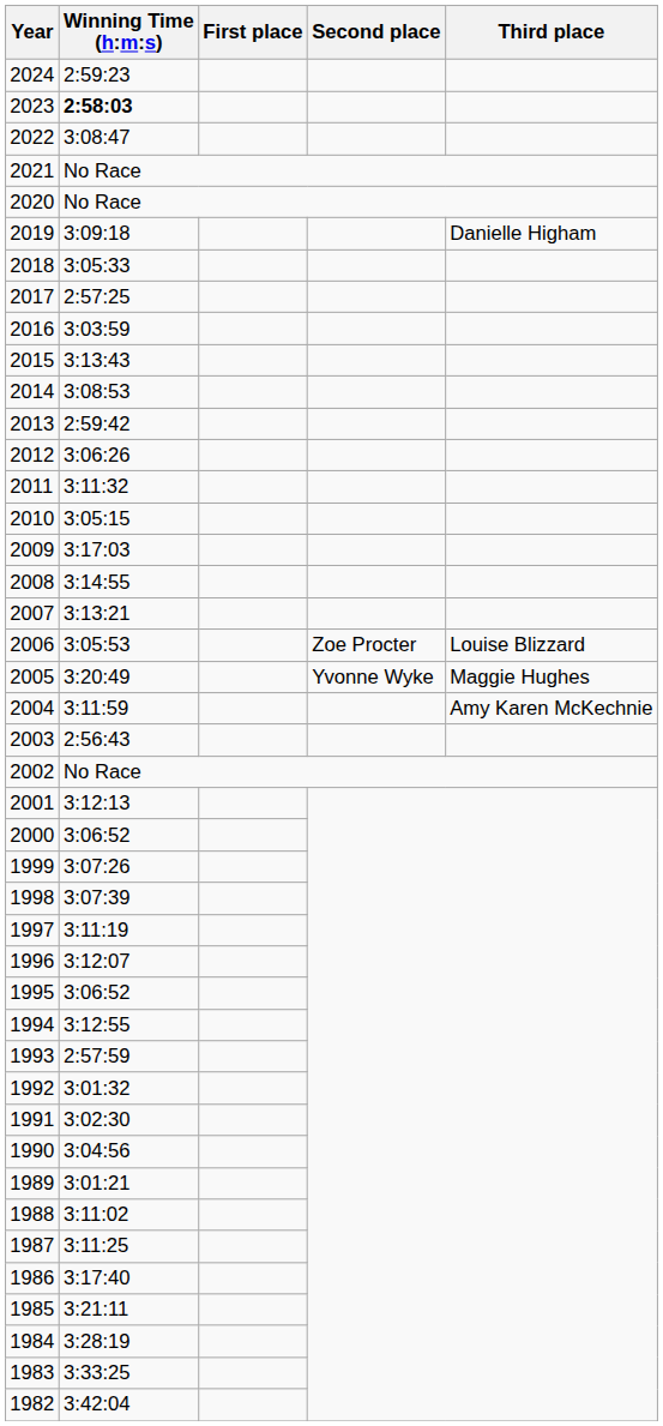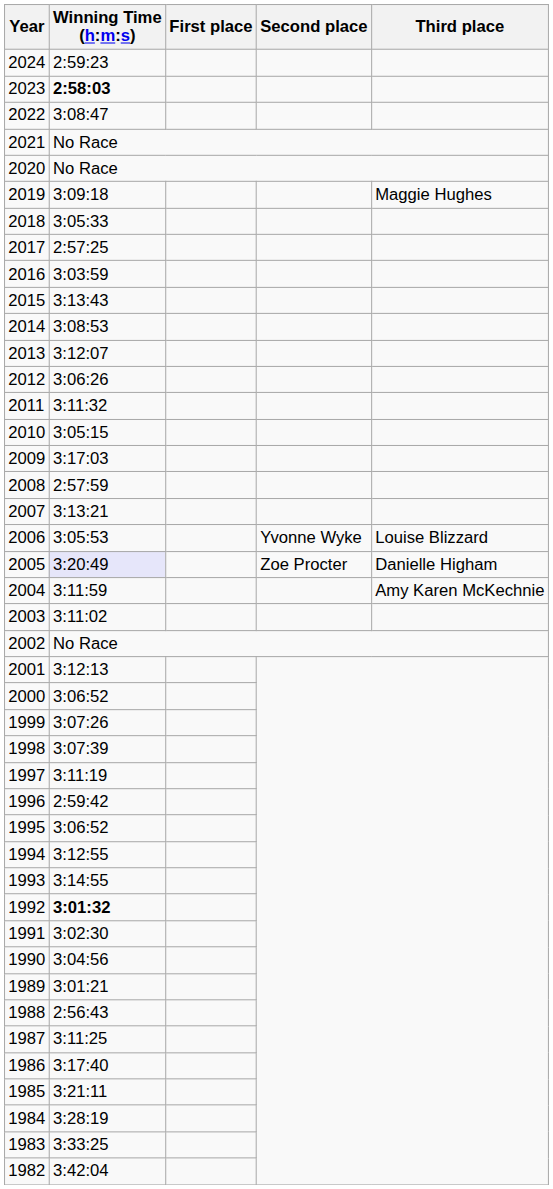2019 | Third place: Danielle Higham -> Maggie Hughes
2013 | Winning Time (h:m:s): 2:59:42 -> 3:12:07
2008 | Winning Time (h:m:s): 3:14:55 -> 2:57:59
2006 | Second place: Zoe Procter -> Yvonne Wyke
2005 | Winning Time (h:m:s): no background -> lavender background
2005 | Second place: Yvonne Wyke -> Zoe Procter
2005 | Third place: Maggie Hughes -> Danielle Higham
2003 | Winning Time (h:m:s): 2:56:43 -> 3:11:02
1996 | Winning Time (h:m:s): 3:12:07 -> 2:59:42
1993 | Winning Time (h:m:s): 2:57:59 -> 3:14:55
1992 | Winning Time (h:m:s): normal -> bold
1988 | Winning Time (h:m:s): 3:11:02 -> 2:56:43
